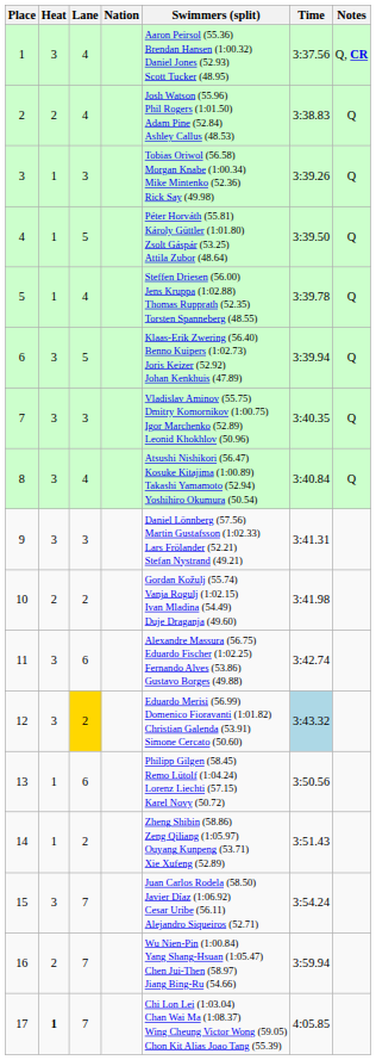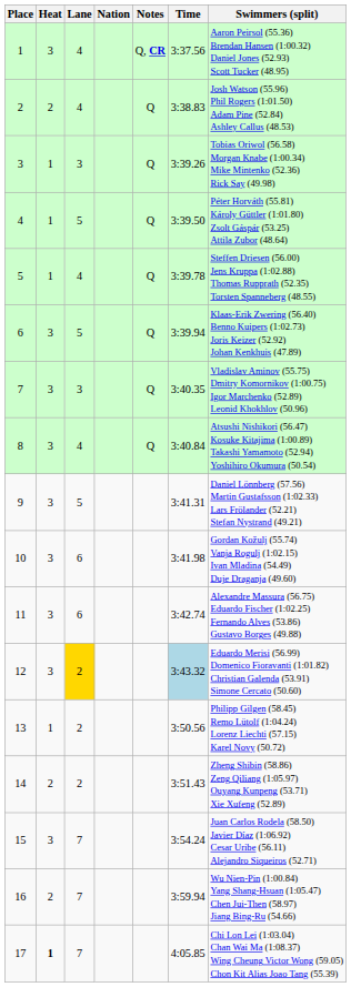columns swapped: Swimmers (split) <-> Notes
9 | Lane: 3 -> 5
10 | Heat: 2 -> 3
10 | Lane: 2 -> 6
13 | Lane: 6 -> 2
14 | Heat: 1 -> 2
